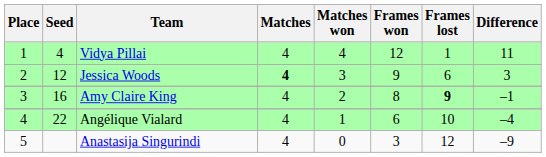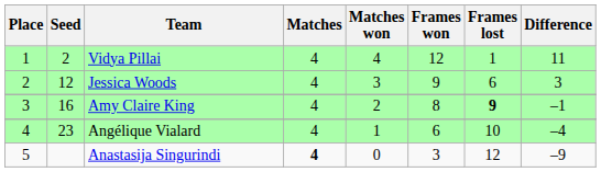Vidya Pillai | Seed: 4 -> 2
Jessica Woods | Matches: bold -> normal
Angélique Vialard | Seed: 22 -> 23
Anastasija Singurindi | Matches: normal -> bold
